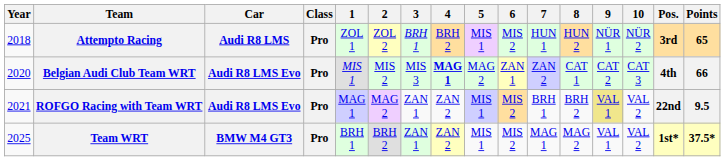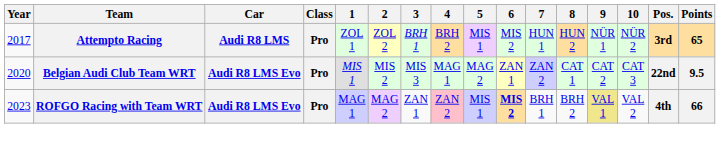Attempto Racing | Year: 2018 -> 2017
Belgian Audi Club Team WRT | 4: bold -> normal
Belgian Audi Club Team WRT | Pos.: 4th -> 22nd
Belgian Audi Club Team WRT | Points: 66 -> 9.5
ROFGO Racing with Team WRT | Year: 2021 -> 2023
ROFGO Racing with Team WRT | 4: no background -> pink background
ROFGO Racing with Team WRT | 6: normal -> bold
ROFGO Racing with Team WRT | Pos.: 22nd -> 4th
ROFGO Racing with Team WRT | Points: 9.5 -> 66
- row: 2025 | Team WRT | BMW M4 GT3 | Pro | BRH 1 | BRH 2 | ZAN 1 | ZAN 2 | MIS 1 | MIS 2 | MAG 1 | MAG 2 | VAL 1 | VAL 2 | 1st* | 37.5*
